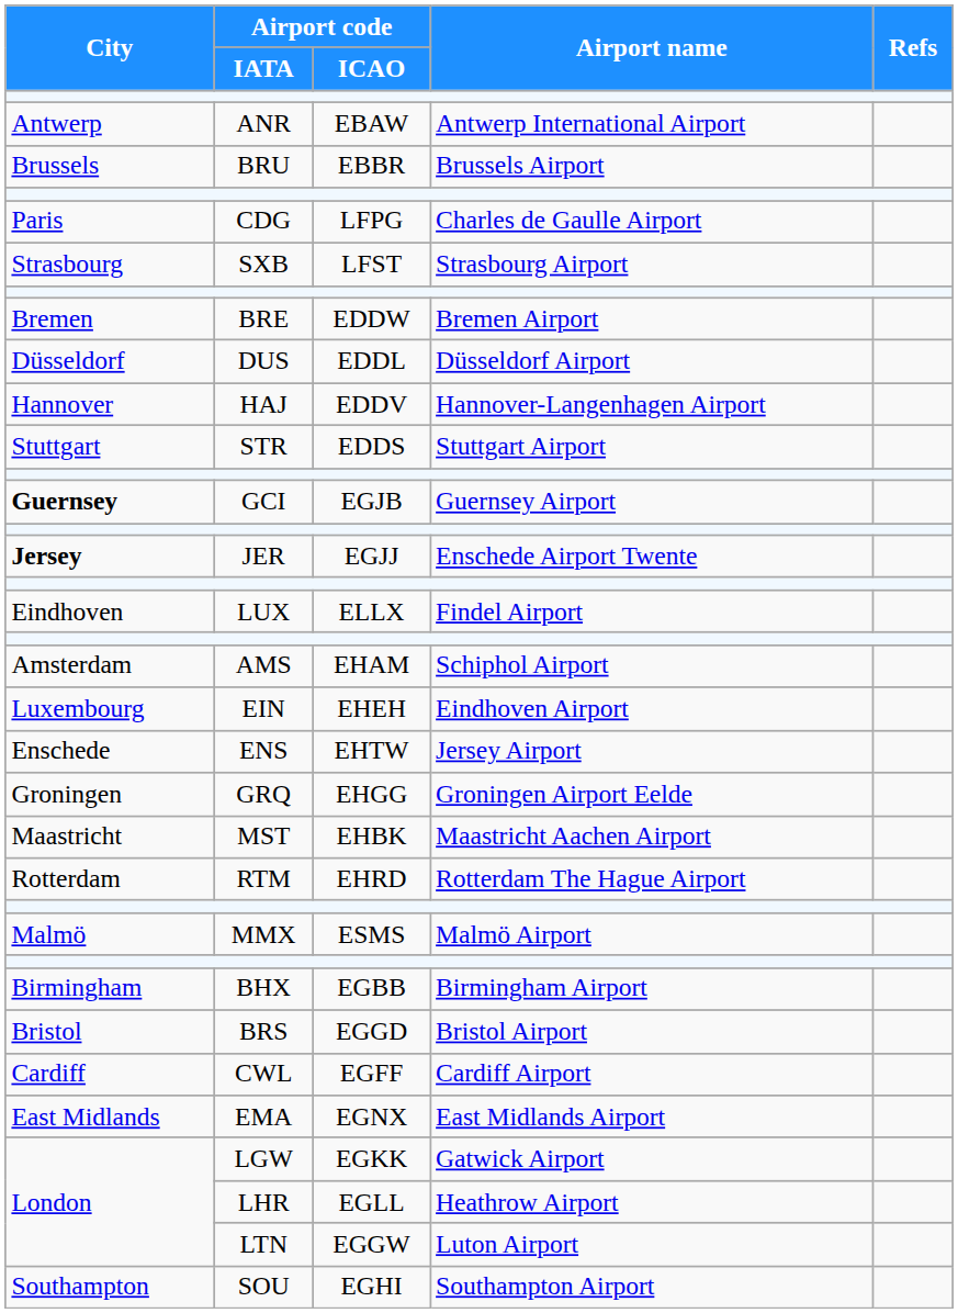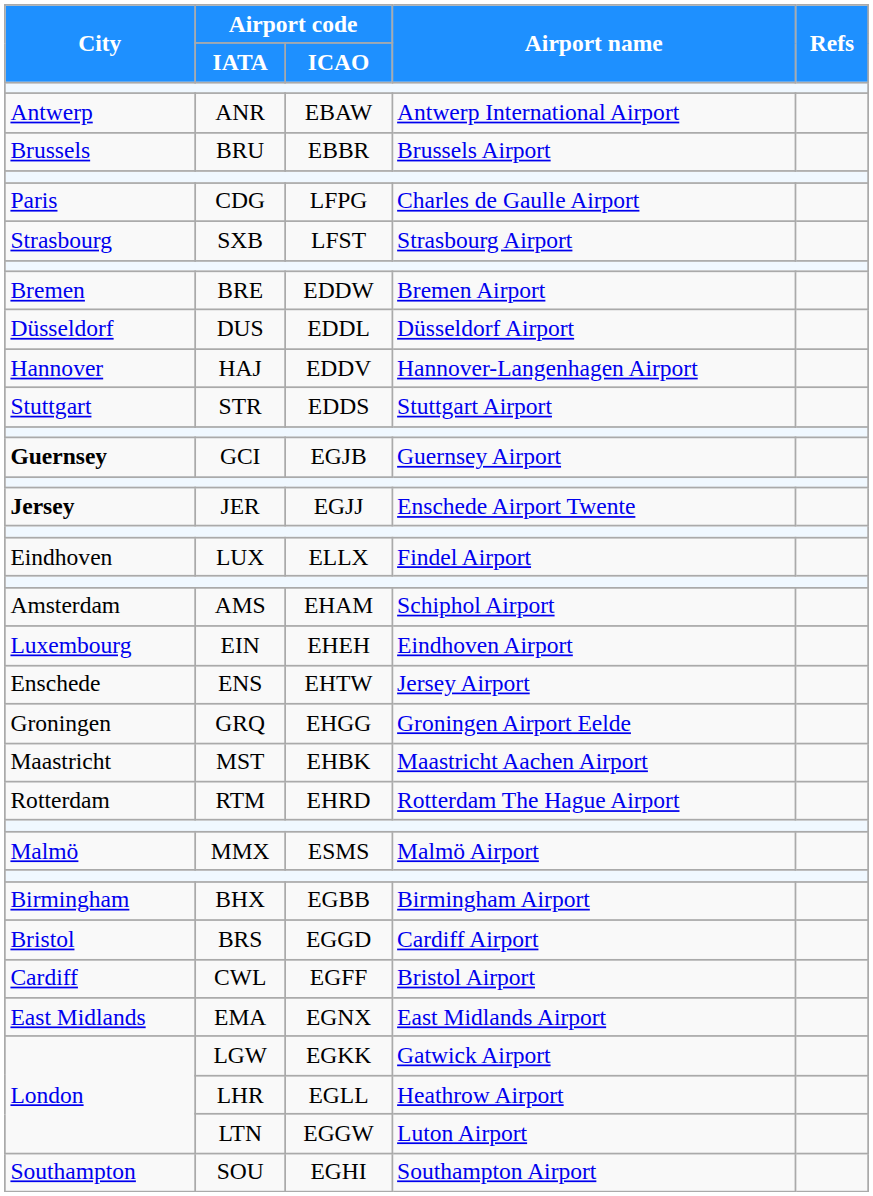BRS | Airport name: Bristol Airport -> Cardiff Airport
CWL | Airport name: Cardiff Airport -> Bristol Airport
